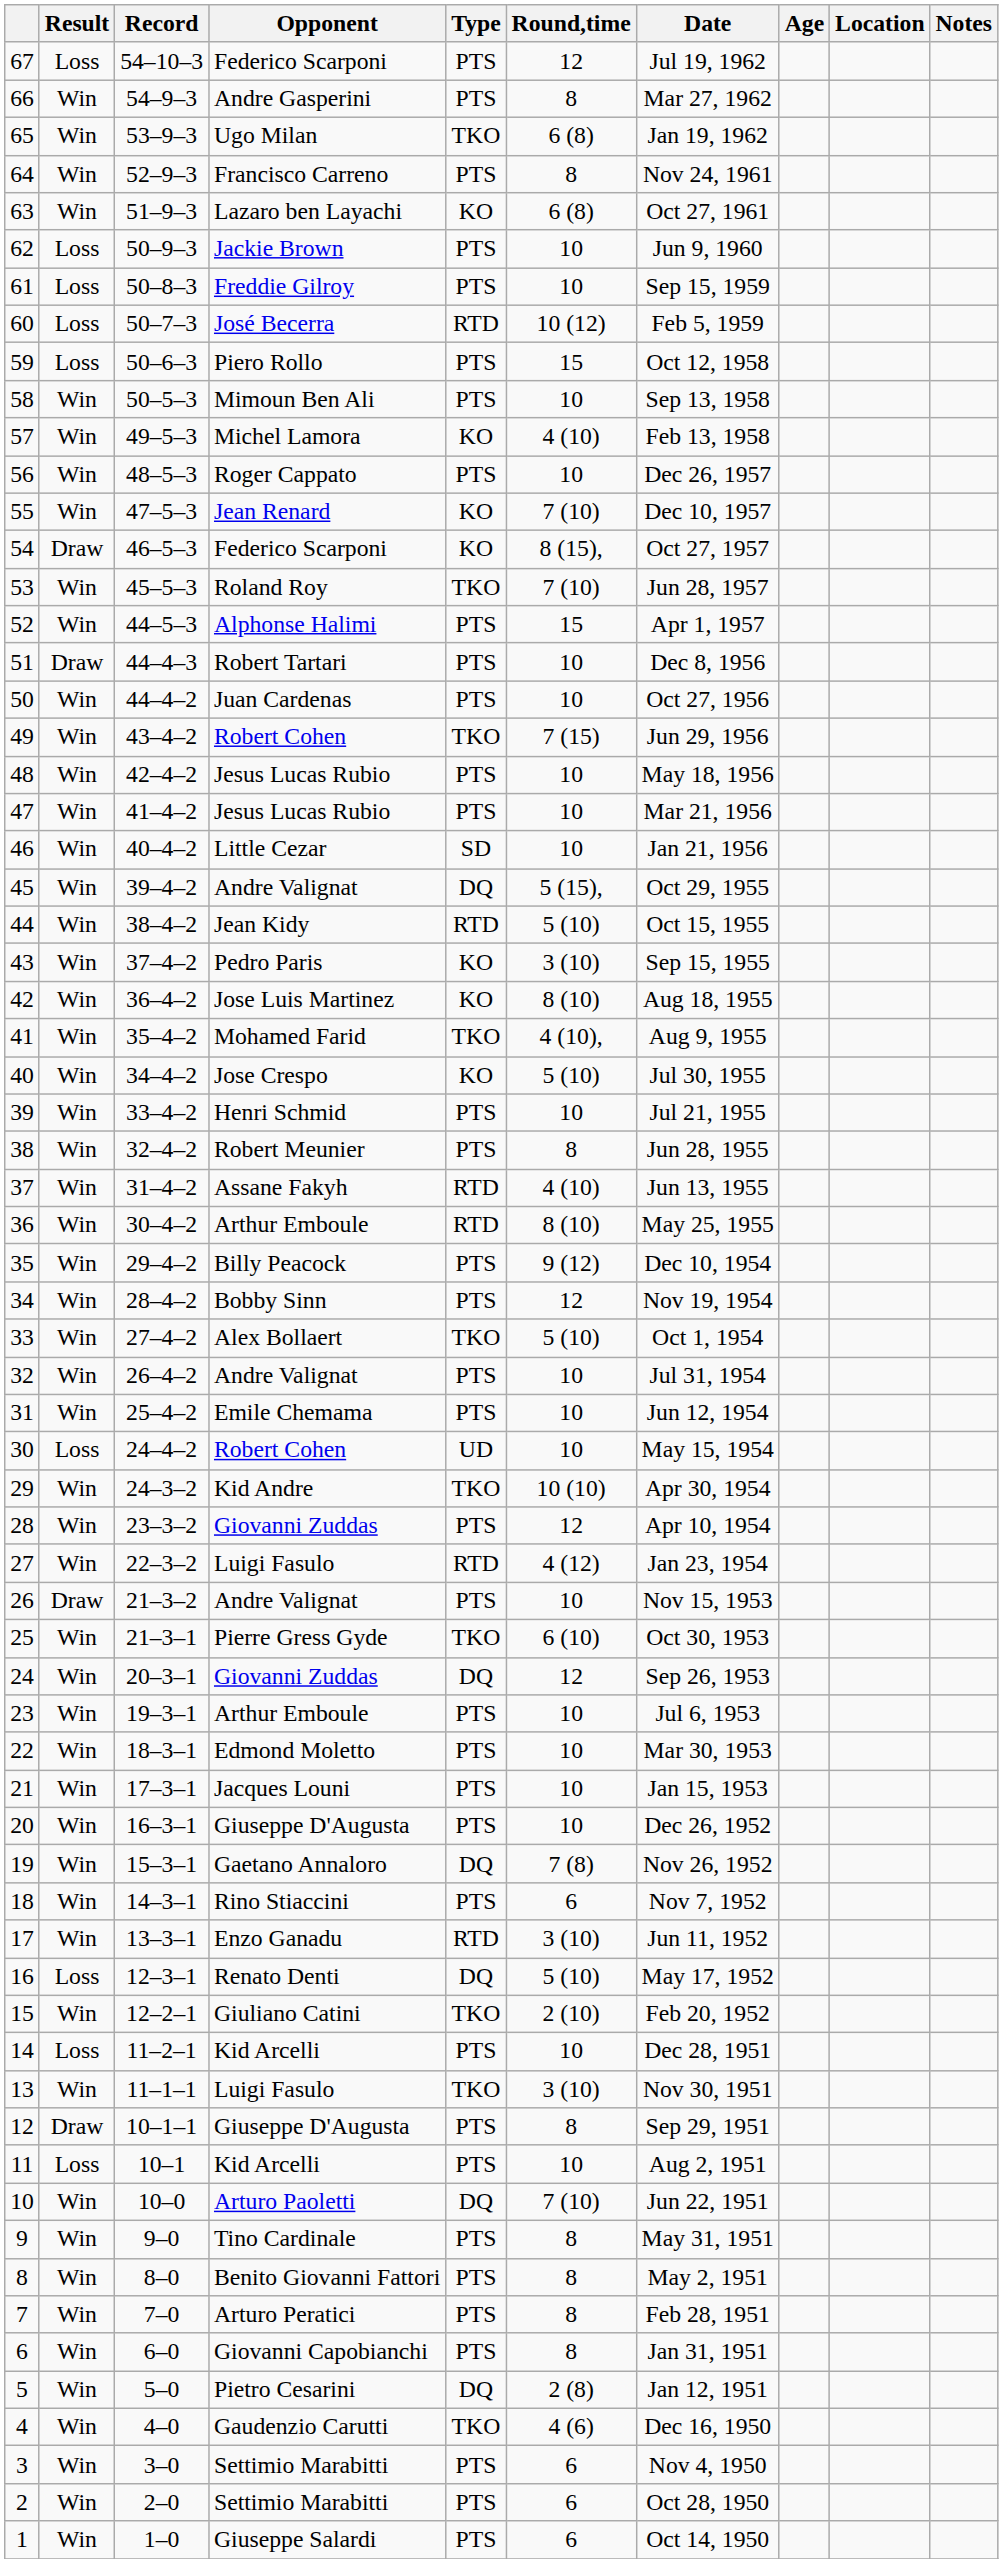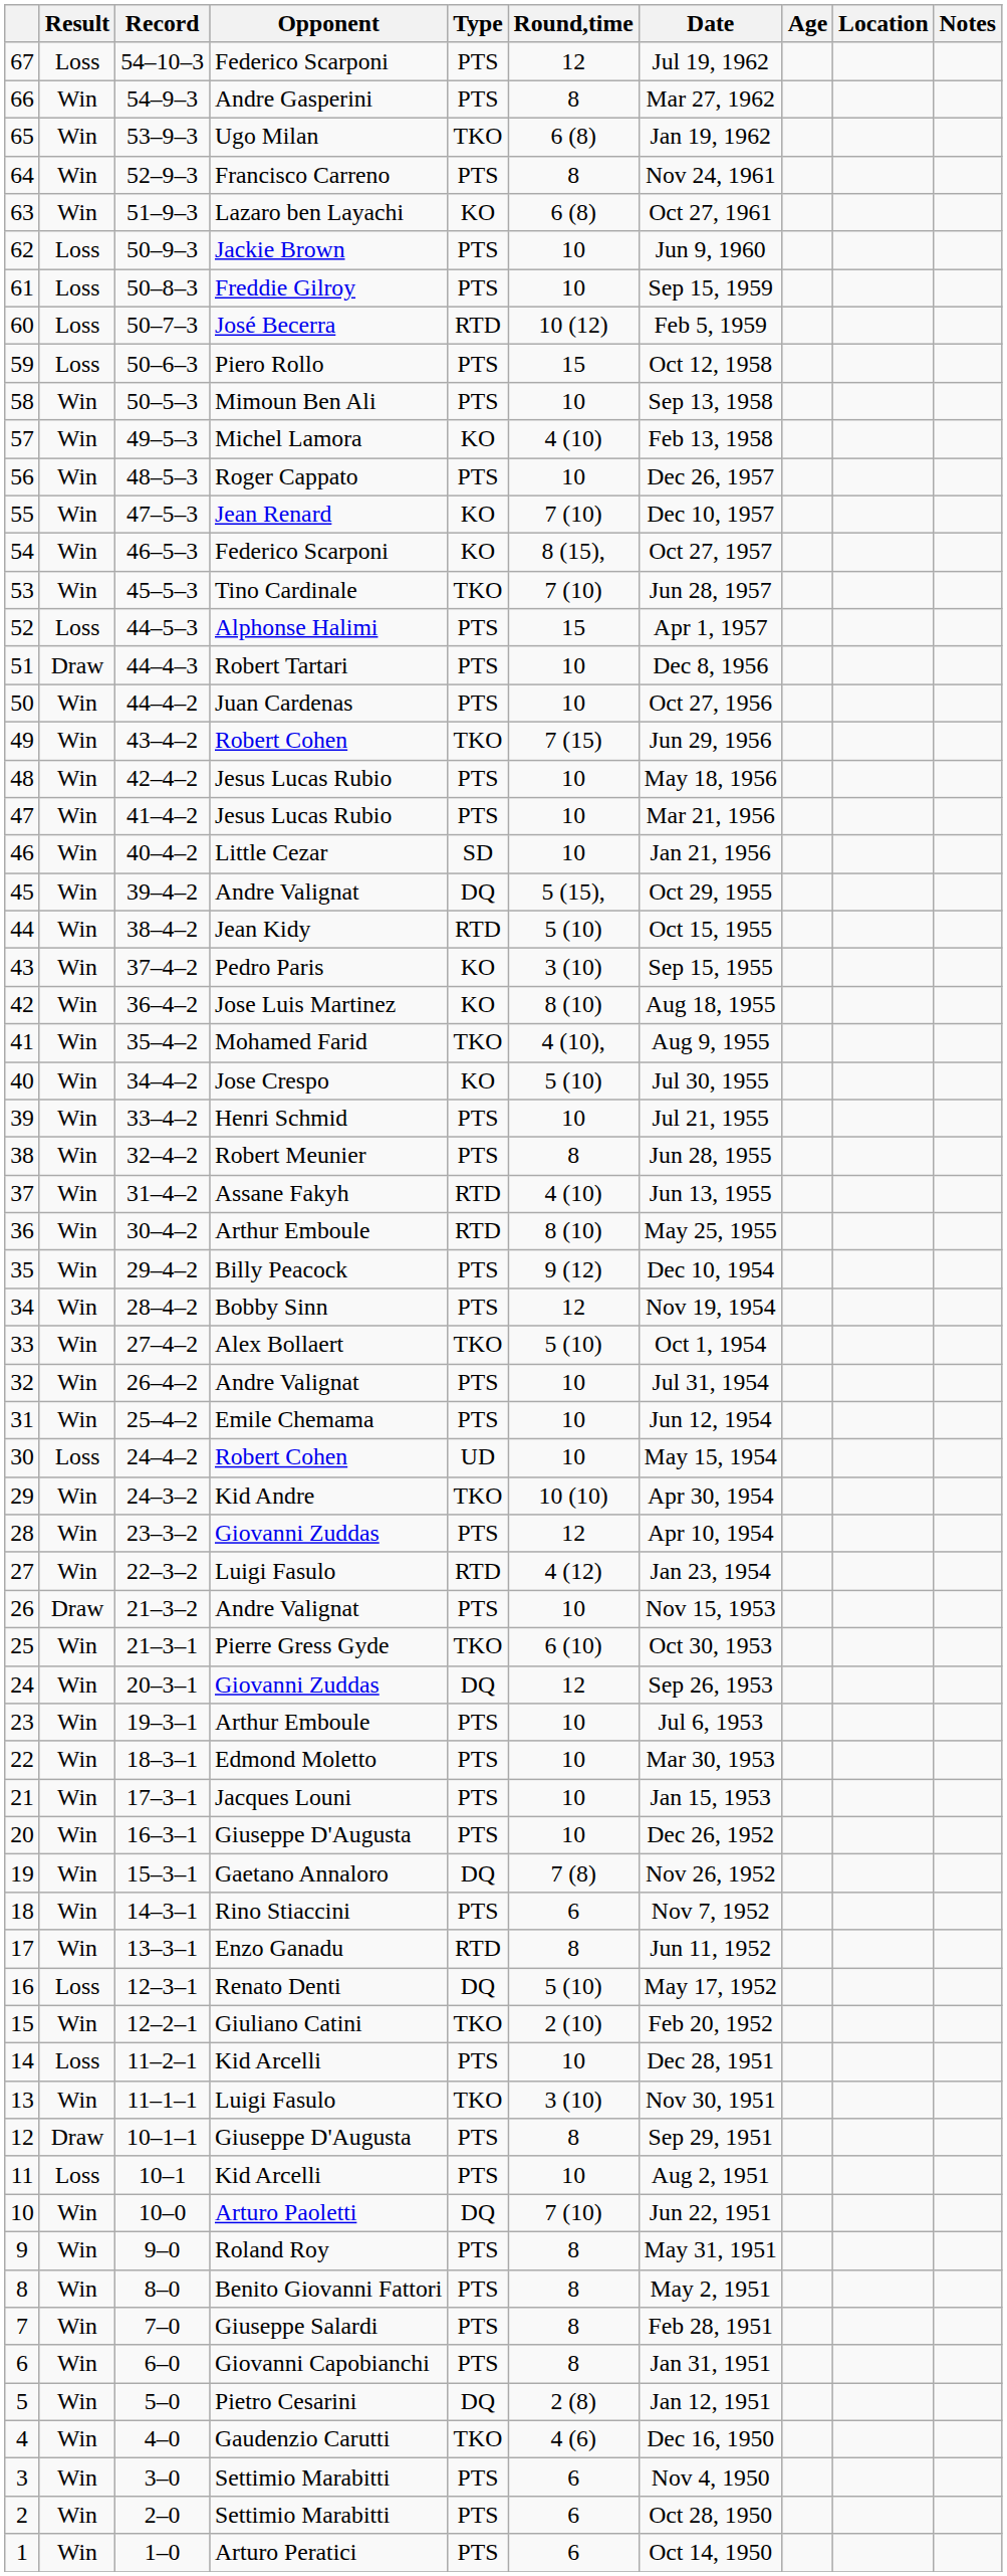54 | Result: Draw -> Win
53 | Opponent: Roland Roy -> Tino Cardinale
52 | Result: Win -> Loss
17 | Round,time: 3 (10) -> 8
9 | Opponent: Tino Cardinale -> Roland Roy
7 | Opponent: Arturo Peratici -> Giuseppe Salardi
1 | Opponent: Giuseppe Salardi -> Arturo Peratici
